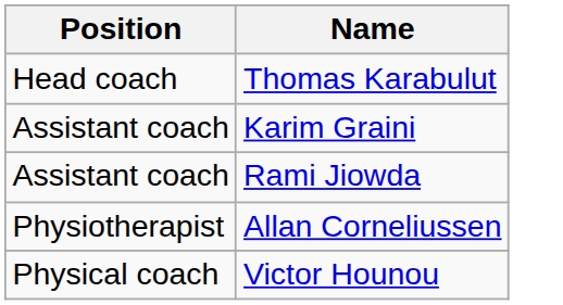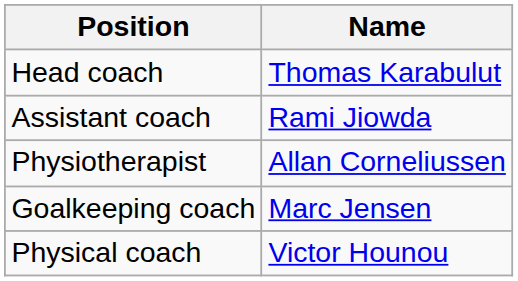- row: Assistant coach | Karim Graini
+ row: Goalkeeping coach | Marc Jensen
